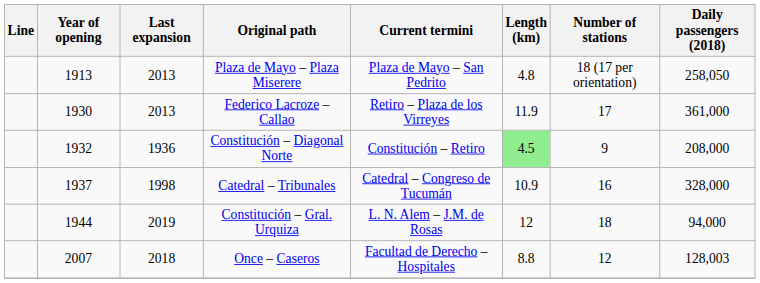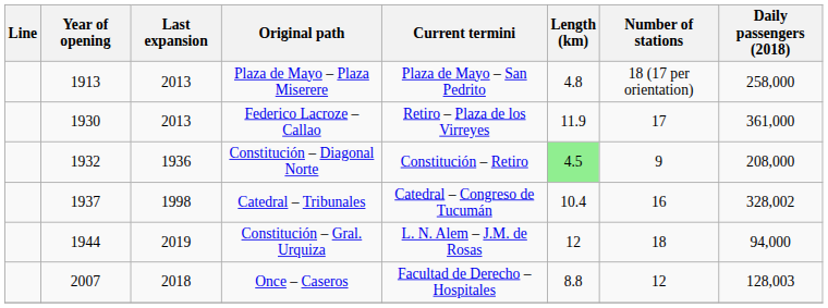Plaza de Mayo – Plaza Miserere | Daily passengers (2018): 258,050 -> 258,000
Catedral – Tribunales | Length (km): 10.9 -> 10.4
Catedral – Tribunales | Daily passengers (2018): 328,000 -> 328,002
